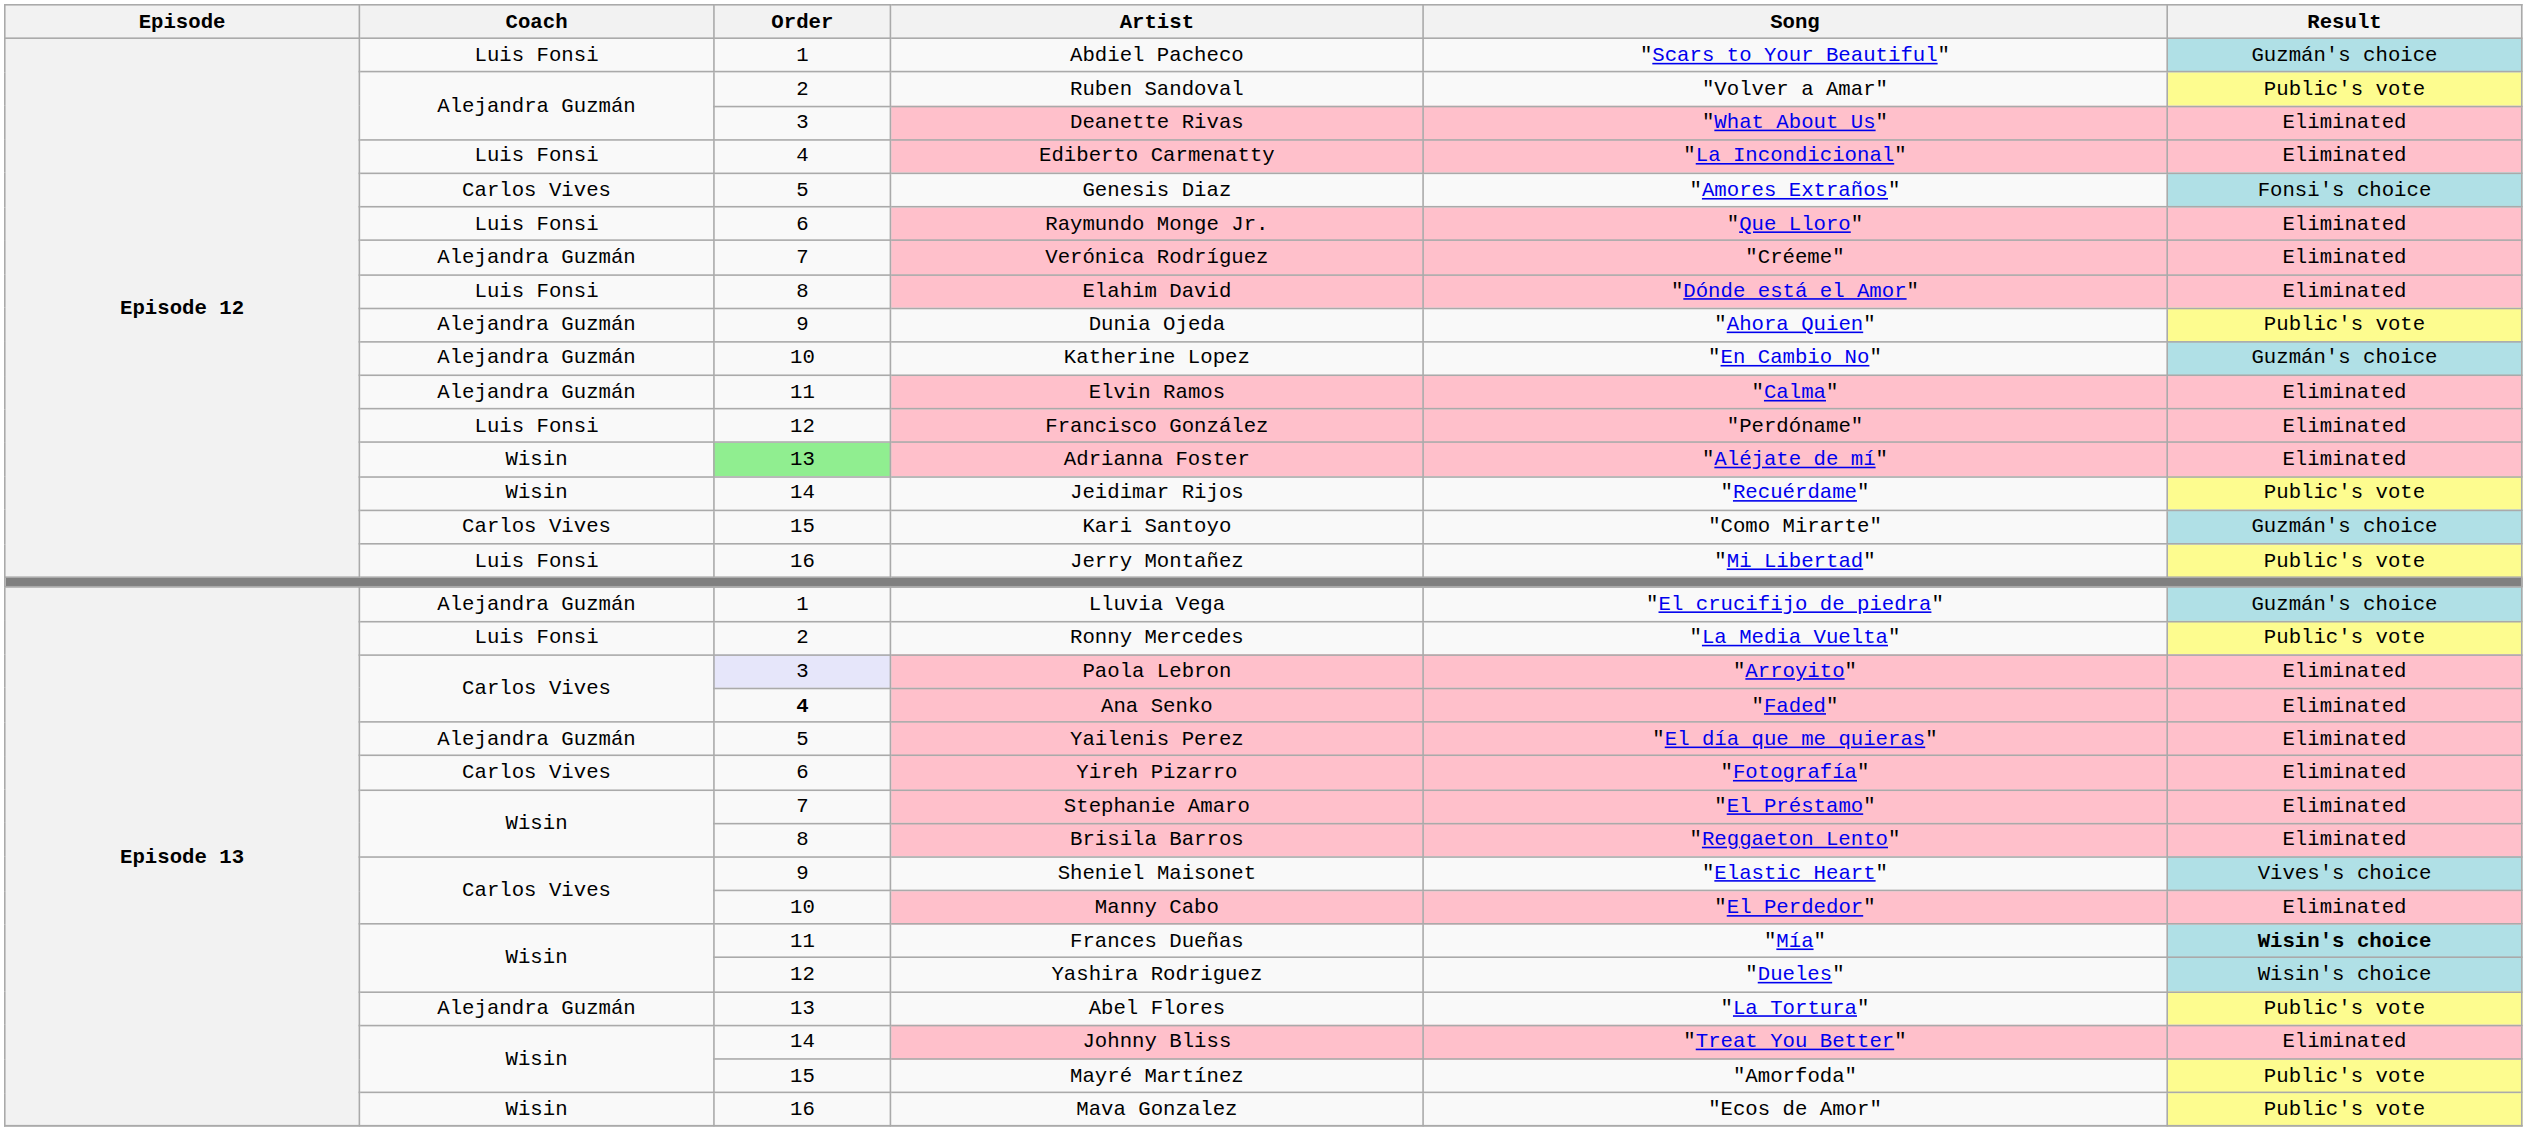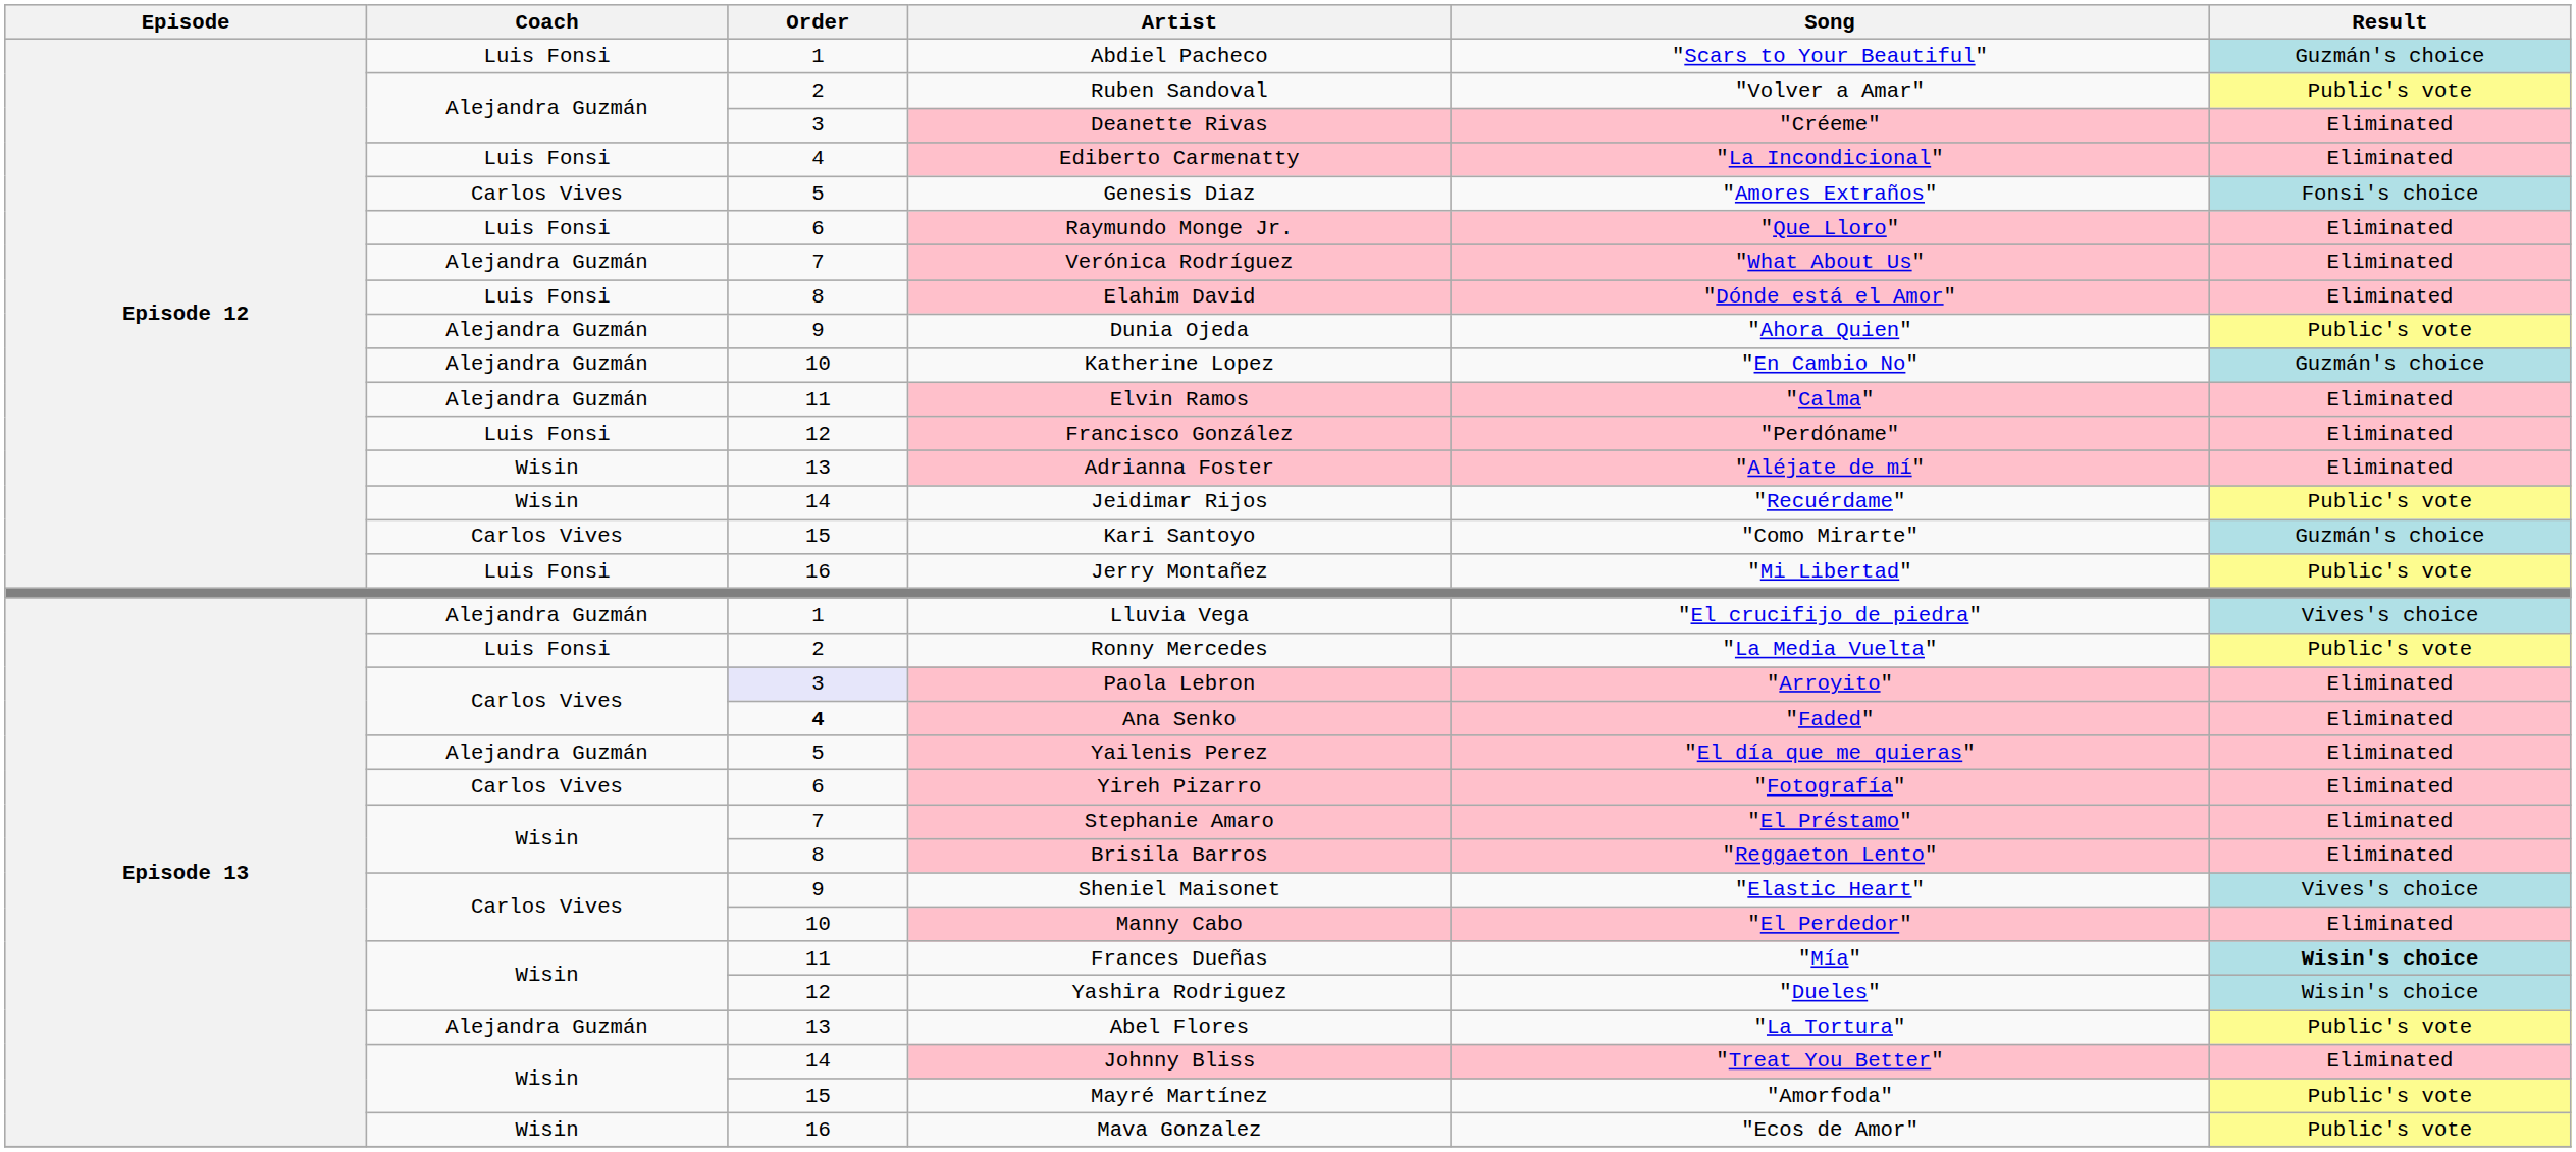Deanette Rivas | Song: "What About Us" -> "Créeme"
Verónica Rodríguez | Song: "Créeme" -> "What About Us"
Adrianna Foster | Order: lightgreen background -> no background
Lluvia Vega | Result: Guzmán's choice -> Vives's choice
